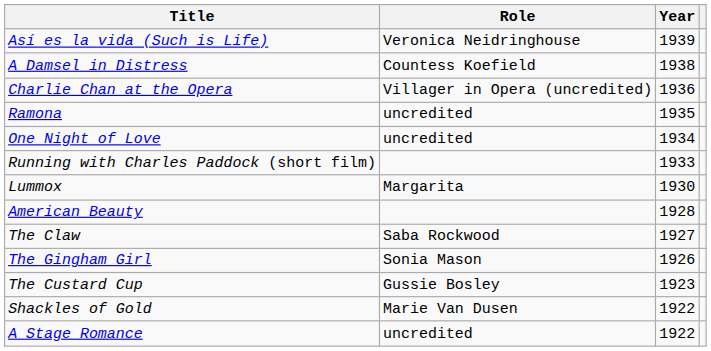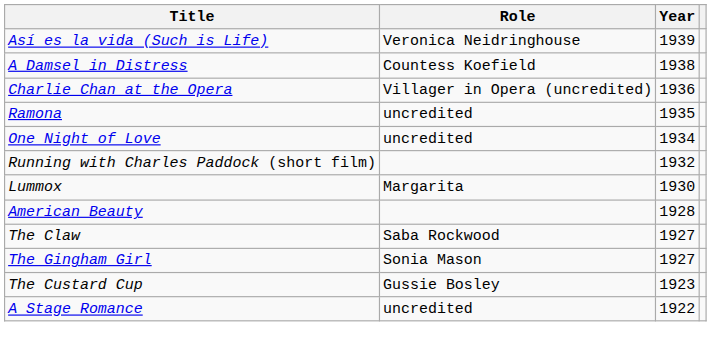Running with Charles Paddock (short film) | Year: 1933 -> 1932
The Gingham Girl | Year: 1926 -> 1927
- row: Shackles of Gold | Marie Van Dusen | 1922
